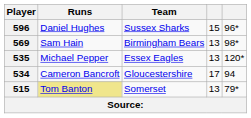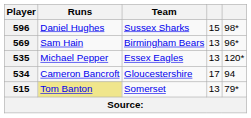596 | column 5: 96* -> 98*
569 | column 5: 98* -> 96*
